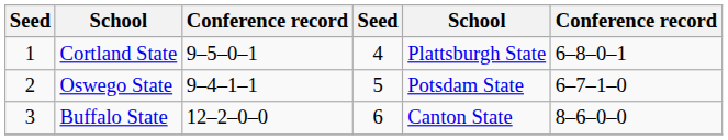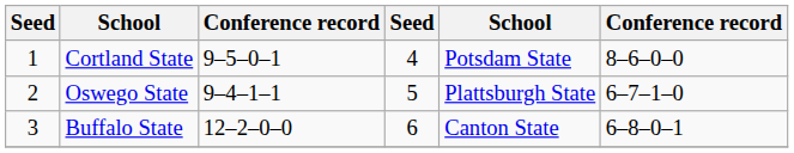Cortland State | column 5: Plattsburgh State -> Potsdam State
Cortland State | column 6: 6–8–0–1 -> 8–6–0–0
Oswego State | column 5: Potsdam State -> Plattsburgh State
Buffalo State | column 6: 8–6–0–0 -> 6–8–0–1
